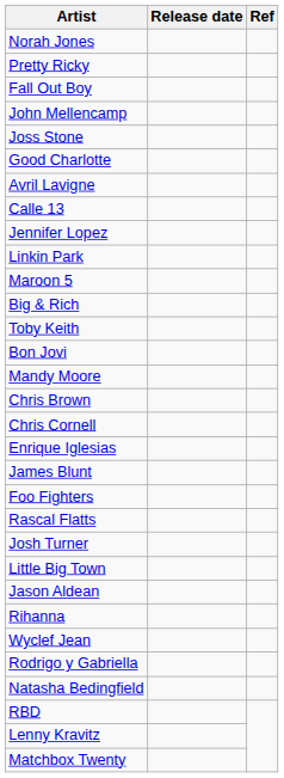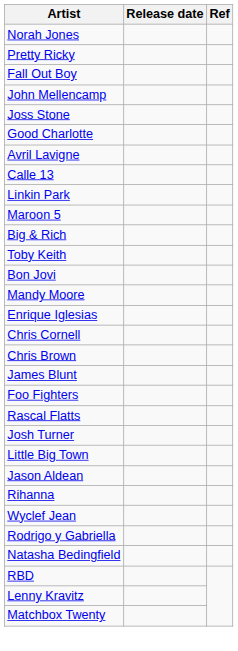- row: Jennifer Lopez
rows swapped: Enrique Iglesias <-> Chris Brown
